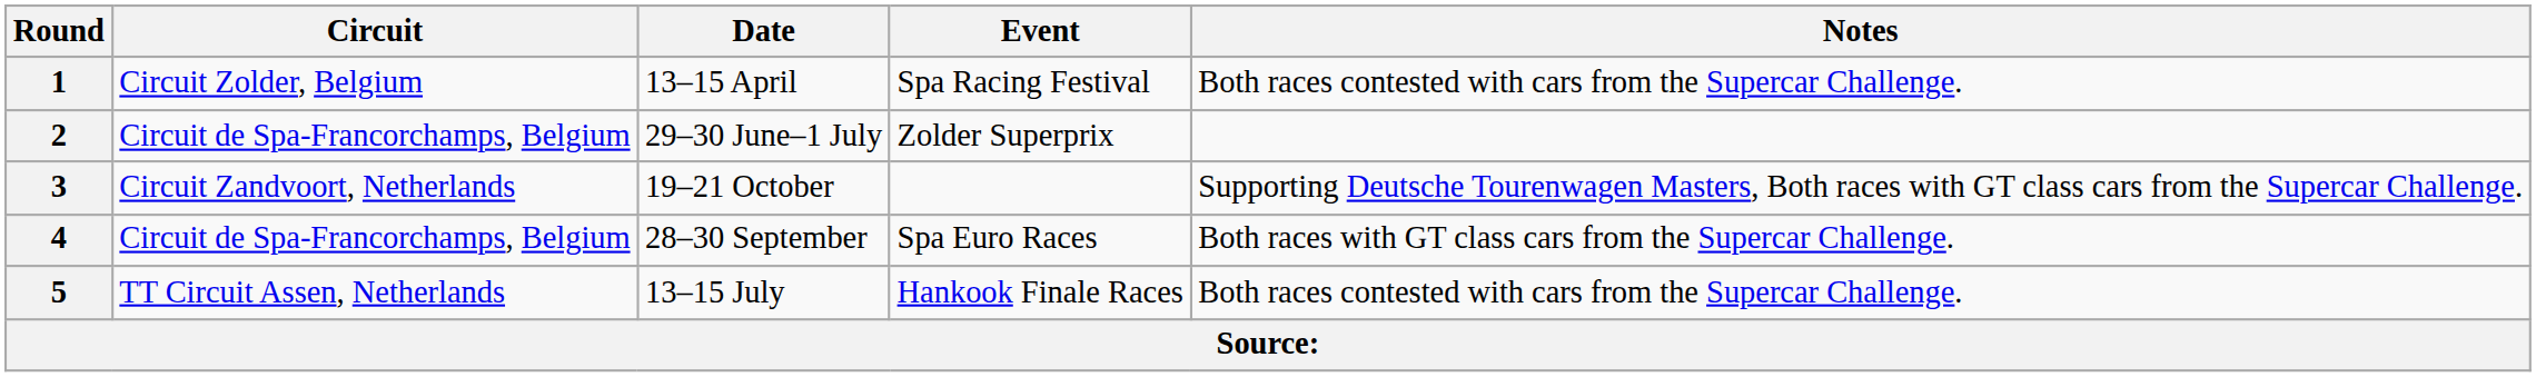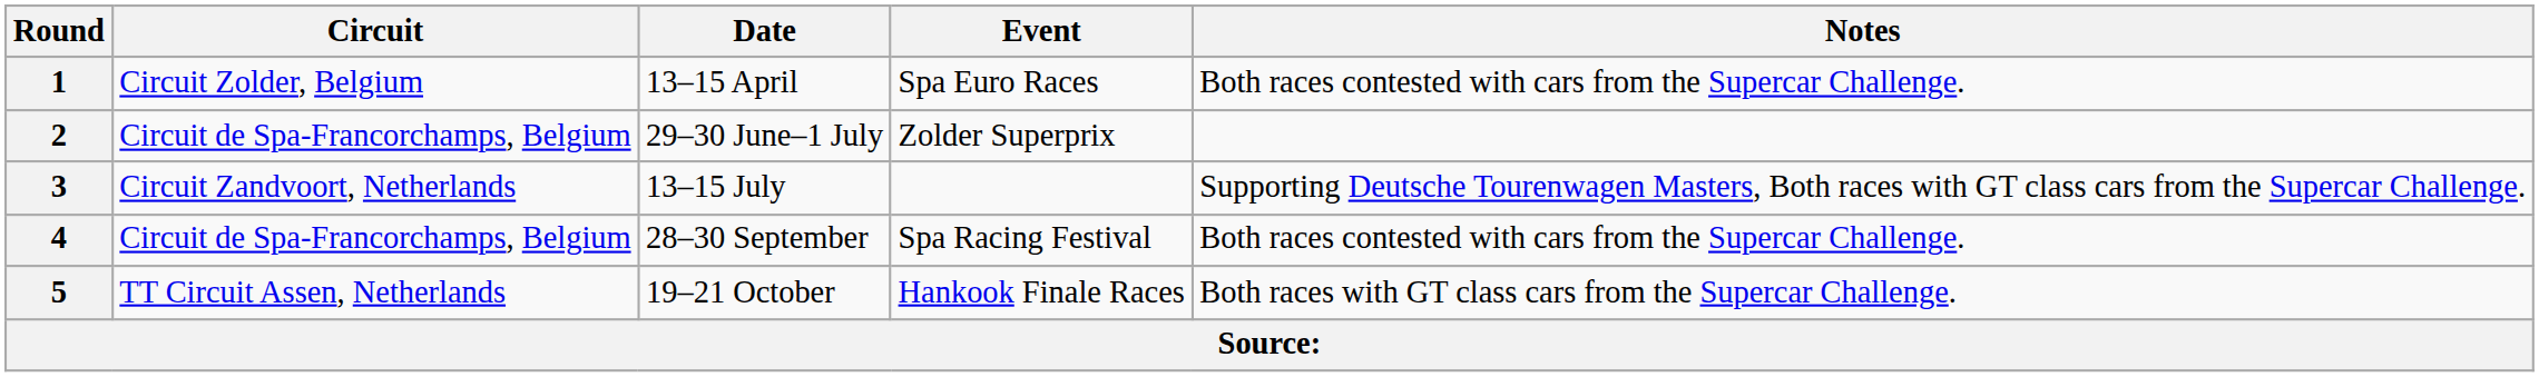1 | Event: Spa Racing Festival -> Spa Euro Races
3 | Date: 19–21 October -> 13–15 July
4 | Event: Spa Euro Races -> Spa Racing Festival
4 | Notes: Both races with GT class cars from the Supercar Challenge. -> Both races contested with cars from the Supercar Challenge.
5 | Date: 13–15 July -> 19–21 October
5 | Notes: Both races contested with cars from the Supercar Challenge. -> Both races with GT class cars from the Supercar Challenge.
